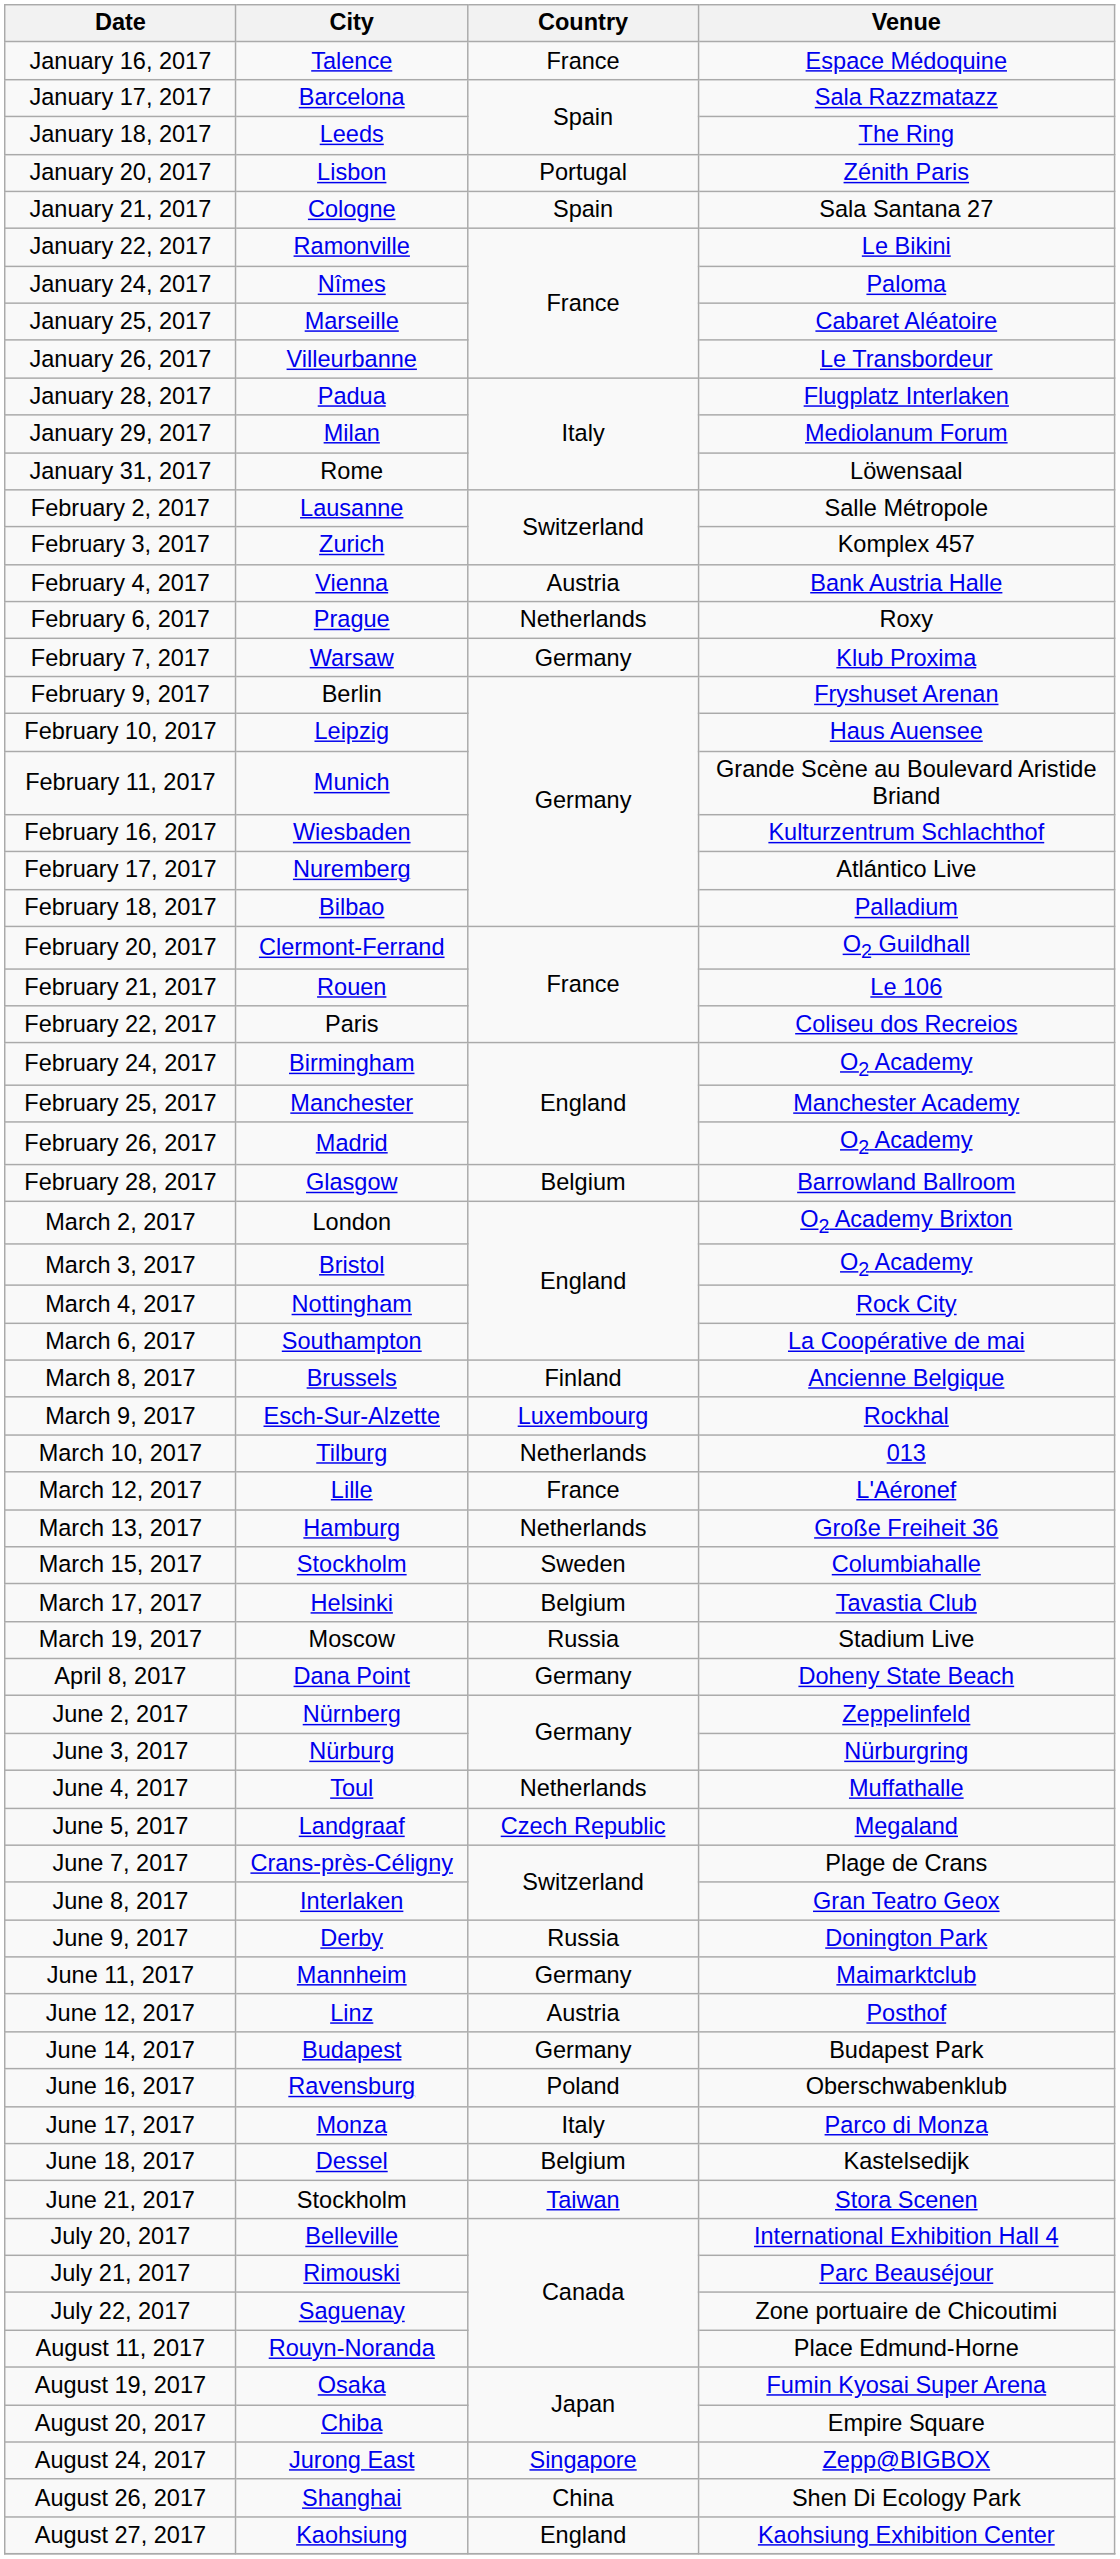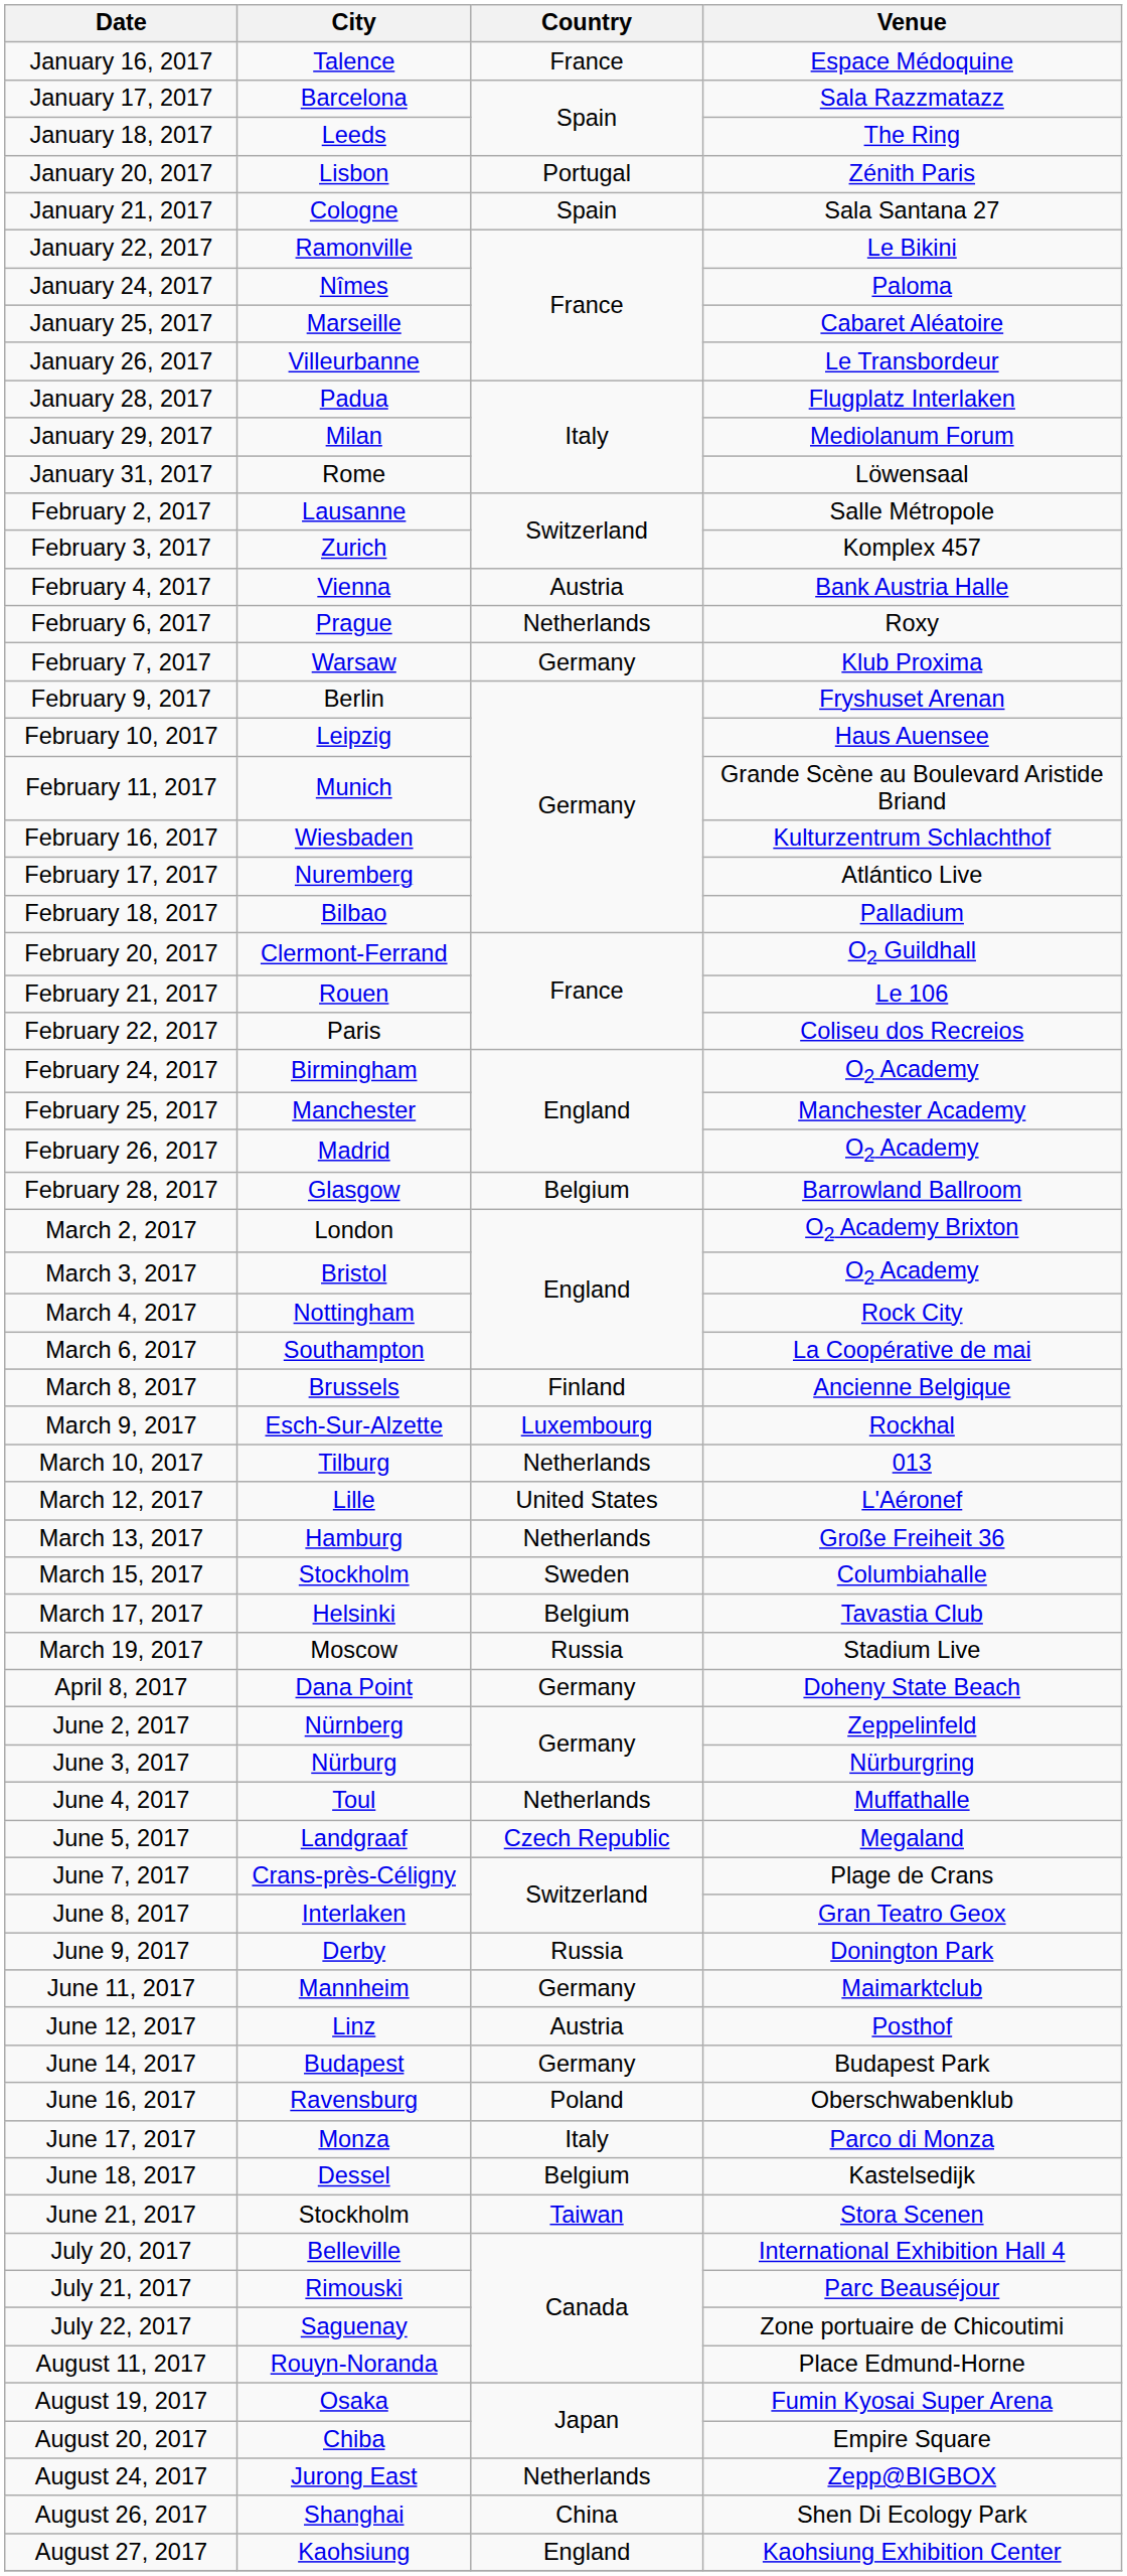March 12, 2017 | Country: France -> United States
August 24, 2017 | Country: Singapore -> Netherlands
